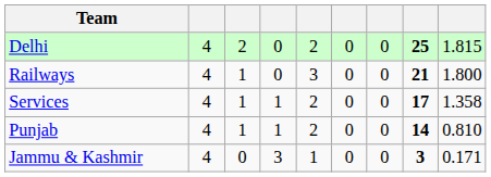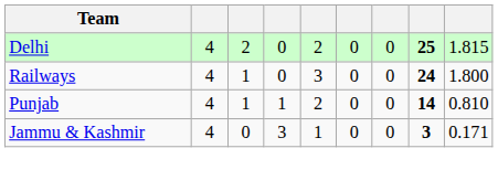Railways | column 8: 21 -> 24
- row: Services | 4 | 1 | 1 | 2 | 0 | 0 | 17 | 1.358
